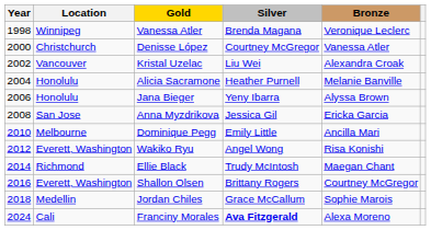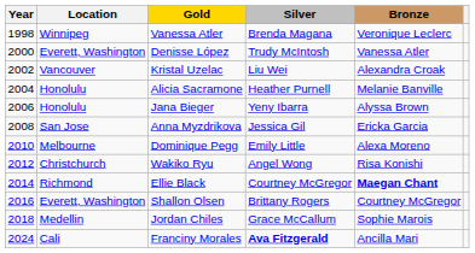Denisse López | Location: Christchurch -> Everett, Washington
Denisse López | Silver: Courtney McGregor -> Trudy McIntosh
Dominique Pegg | Bronze: Ancilla Mari -> Alexa Moreno
Wakiko Ryu | Location: Everett, Washington -> Christchurch
Ellie Black | Silver: Trudy McIntosh -> Courtney McGregor
Ellie Black | Bronze: normal -> bold
Franciny Morales | Bronze: Alexa Moreno -> Ancilla Mari
